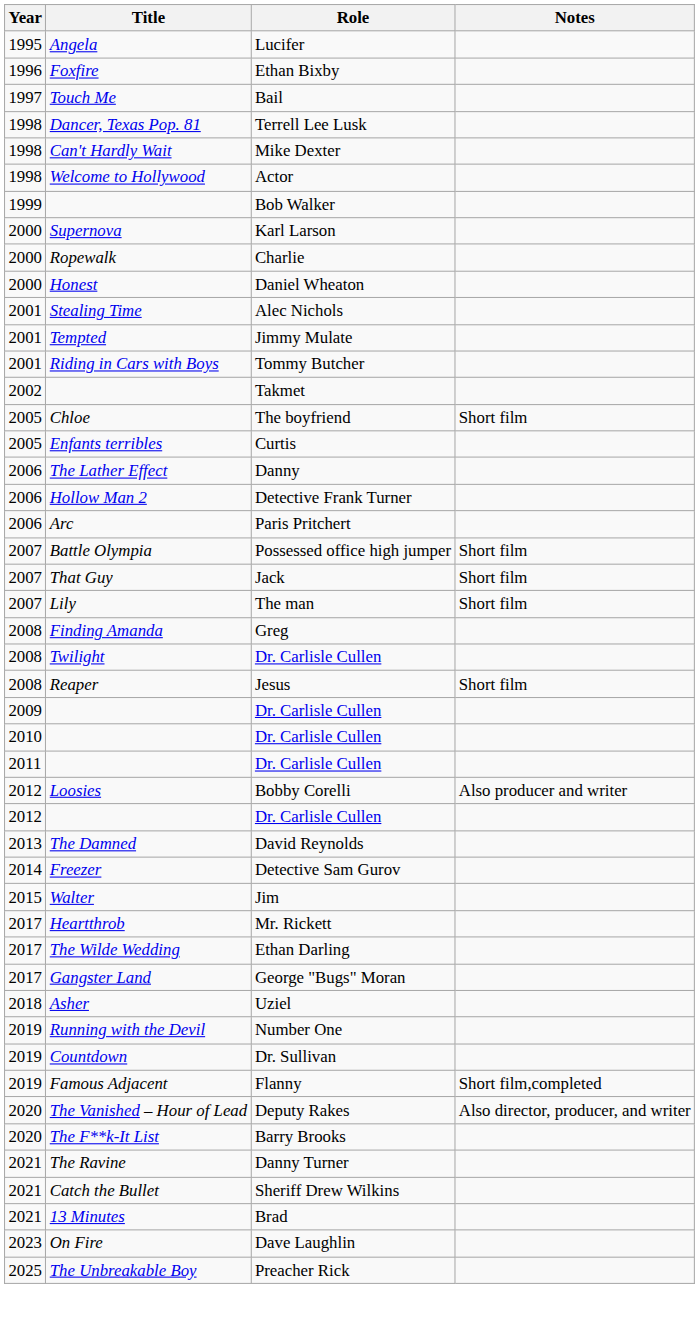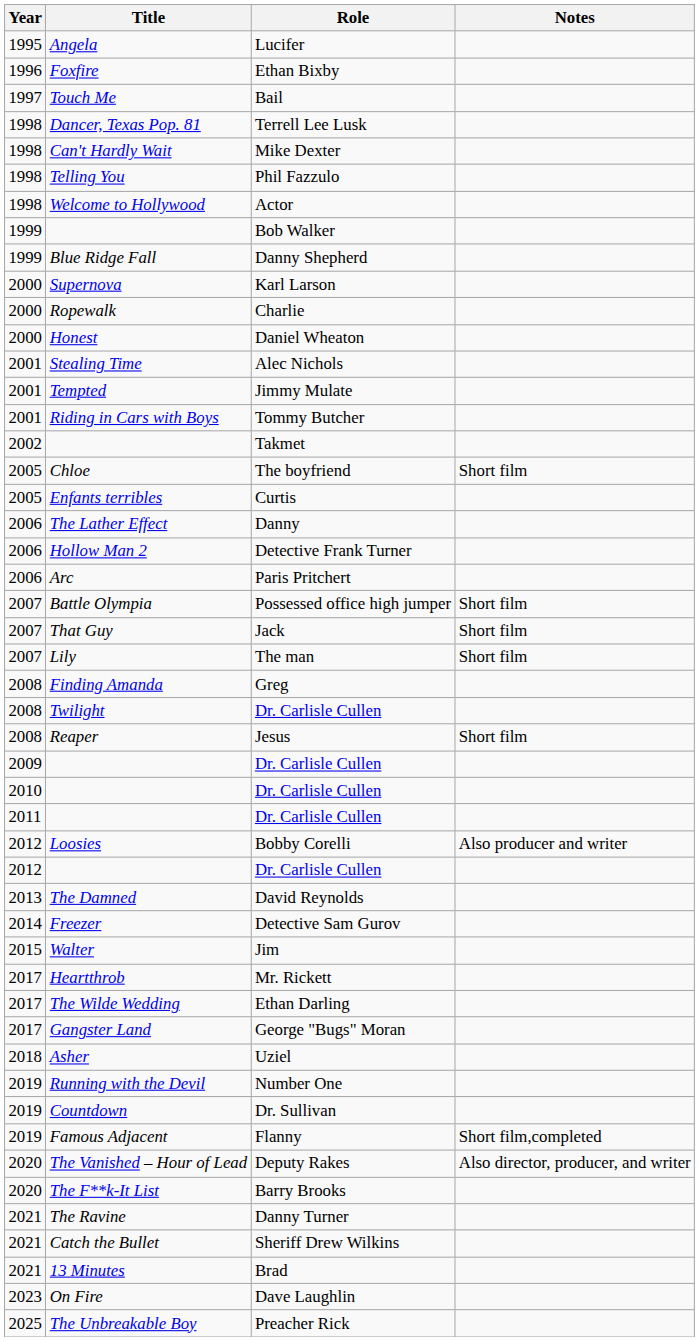+ row: 1998 | Telling You | Phil Fazzulo
+ row: 1999 | Blue Ridge Fall | Danny Shepherd
